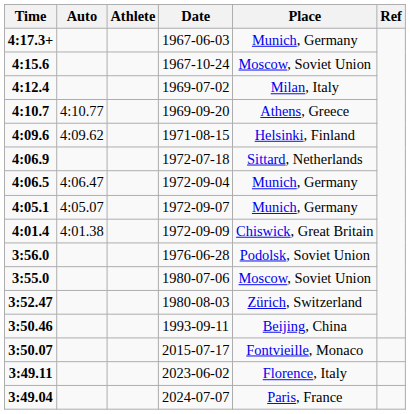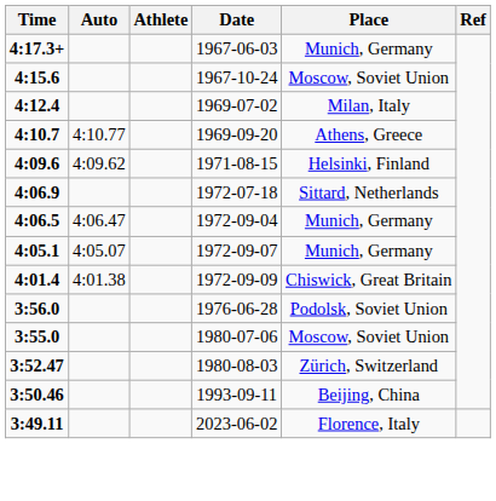- row: 3:50.07 | 2015-07-17 | Fontvieille, Monaco
- row: 3:49.04 | 2024-07-07 | Paris, France
